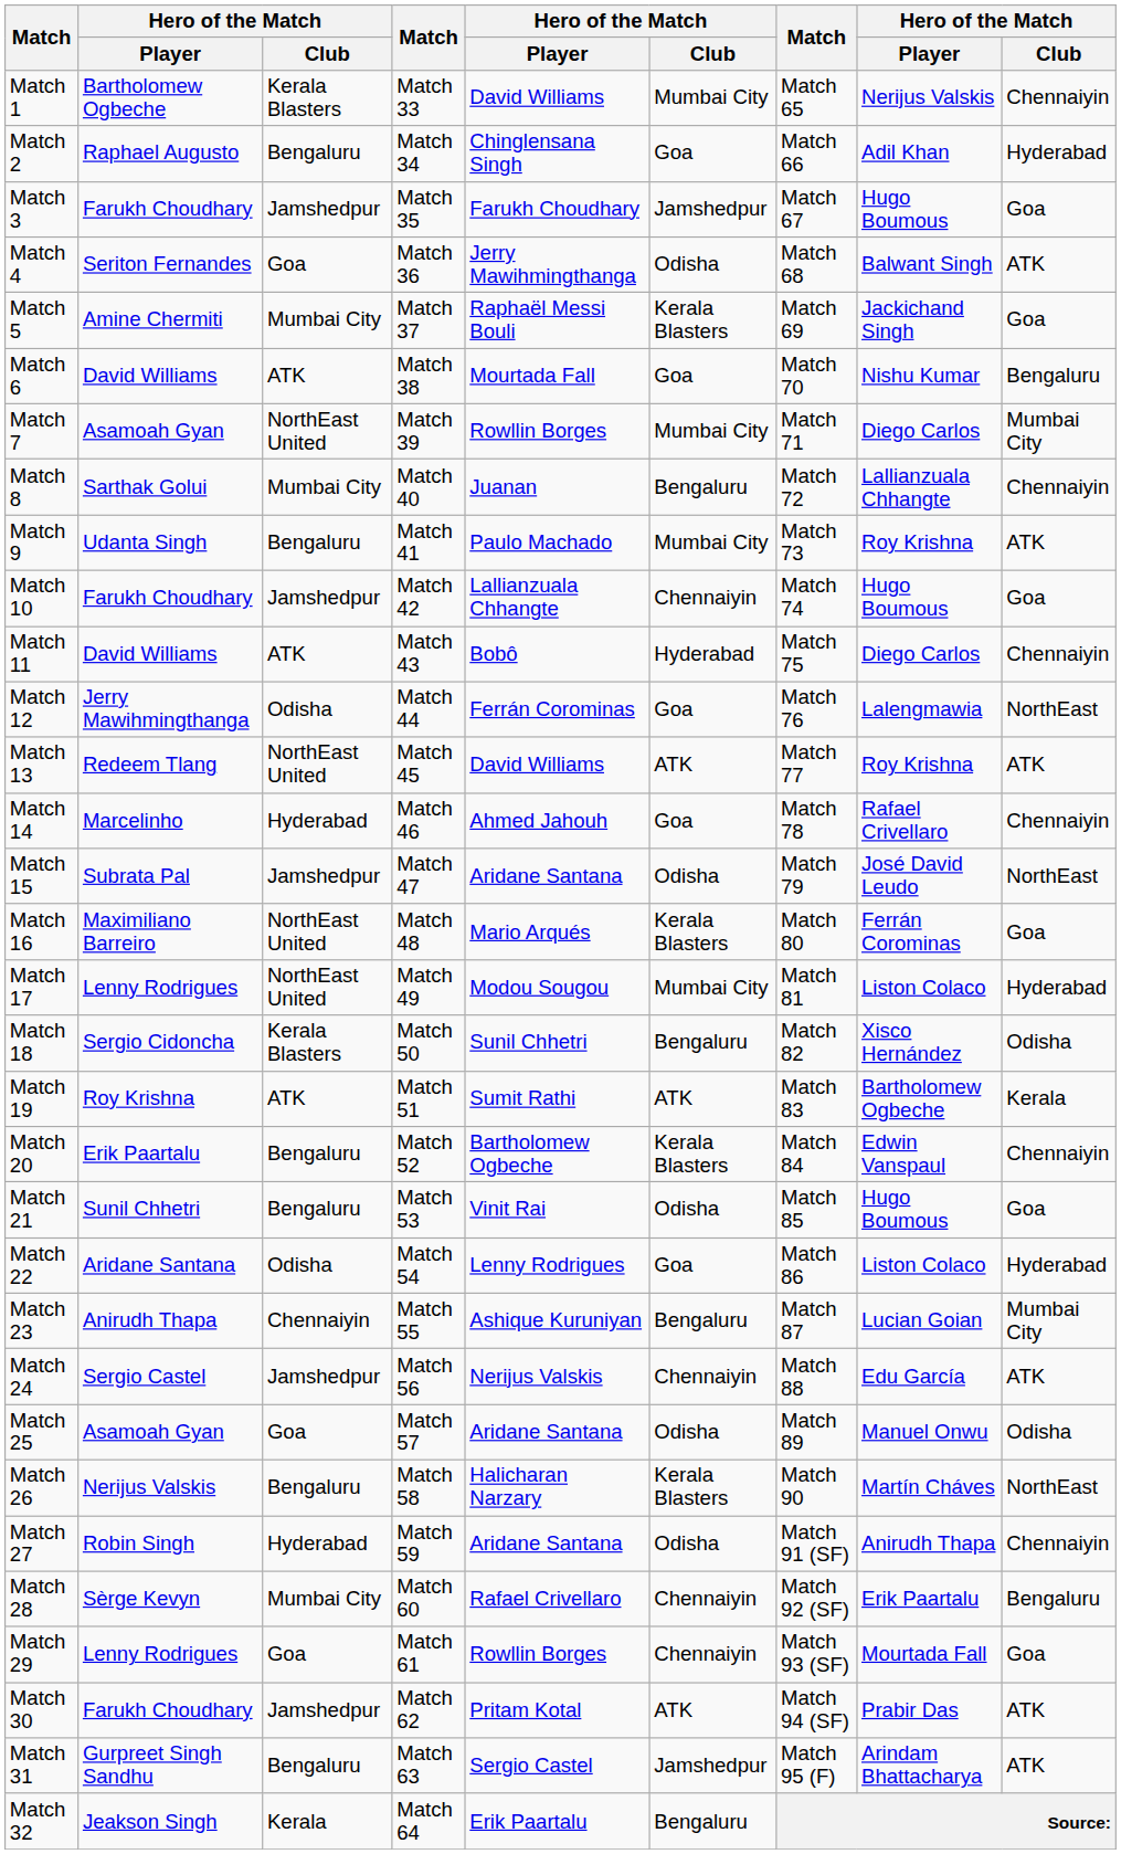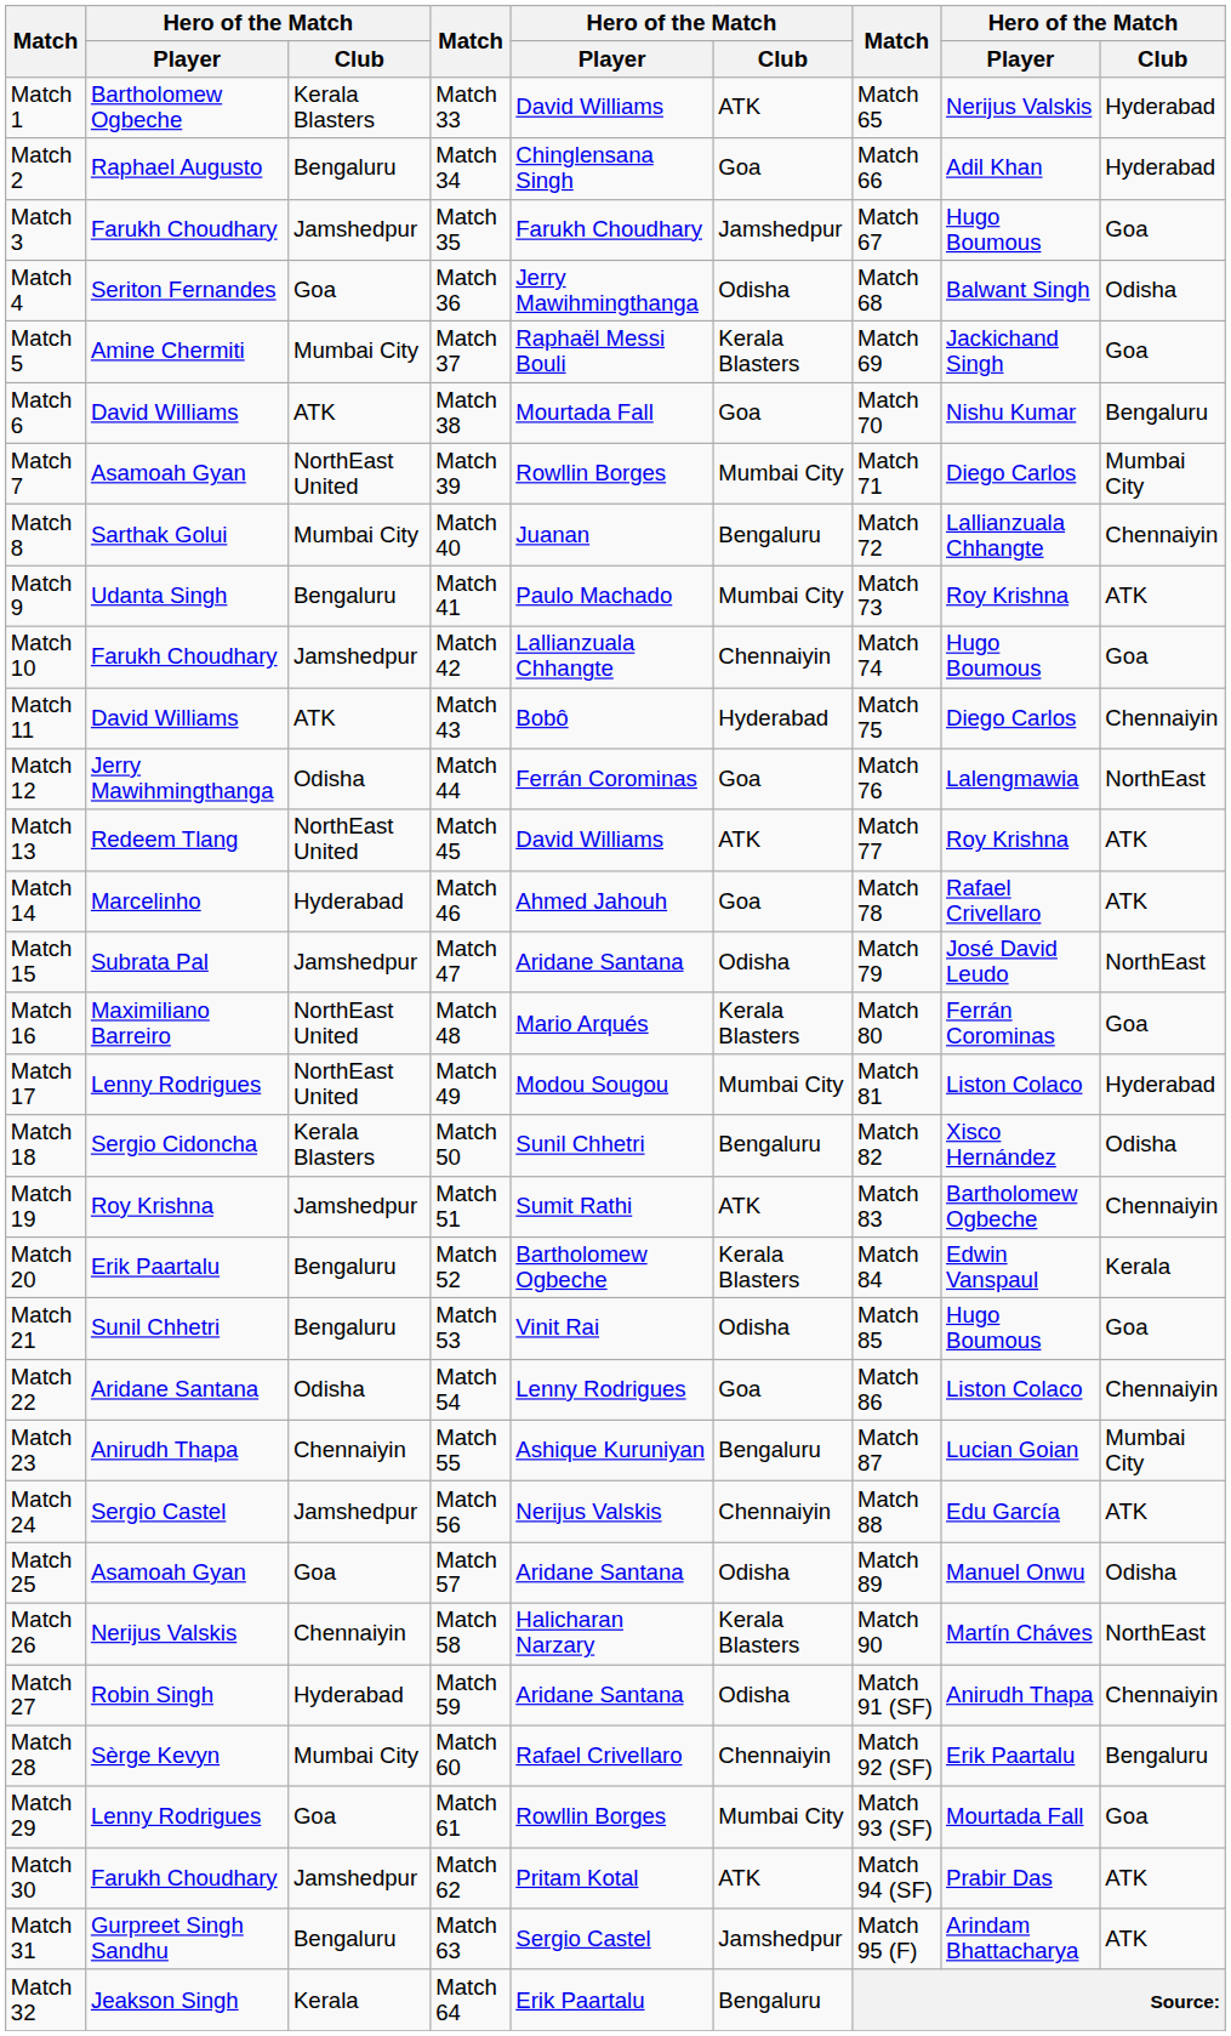Match 1 | column 6: Mumbai City -> ATK
Match 1 | column 9: Chennaiyin -> Hyderabad
Match 4 | column 9: ATK -> Odisha
Match 14 | column 9: Chennaiyin -> ATK
Match 19 | column 3: ATK -> Jamshedpur
Match 19 | column 9: Kerala -> Chennaiyin
Match 20 | column 9: Chennaiyin -> Kerala
Match 22 | column 9: Hyderabad -> Chennaiyin
Match 26 | column 3: Bengaluru -> Chennaiyin
Match 29 | column 6: Chennaiyin -> Mumbai City
